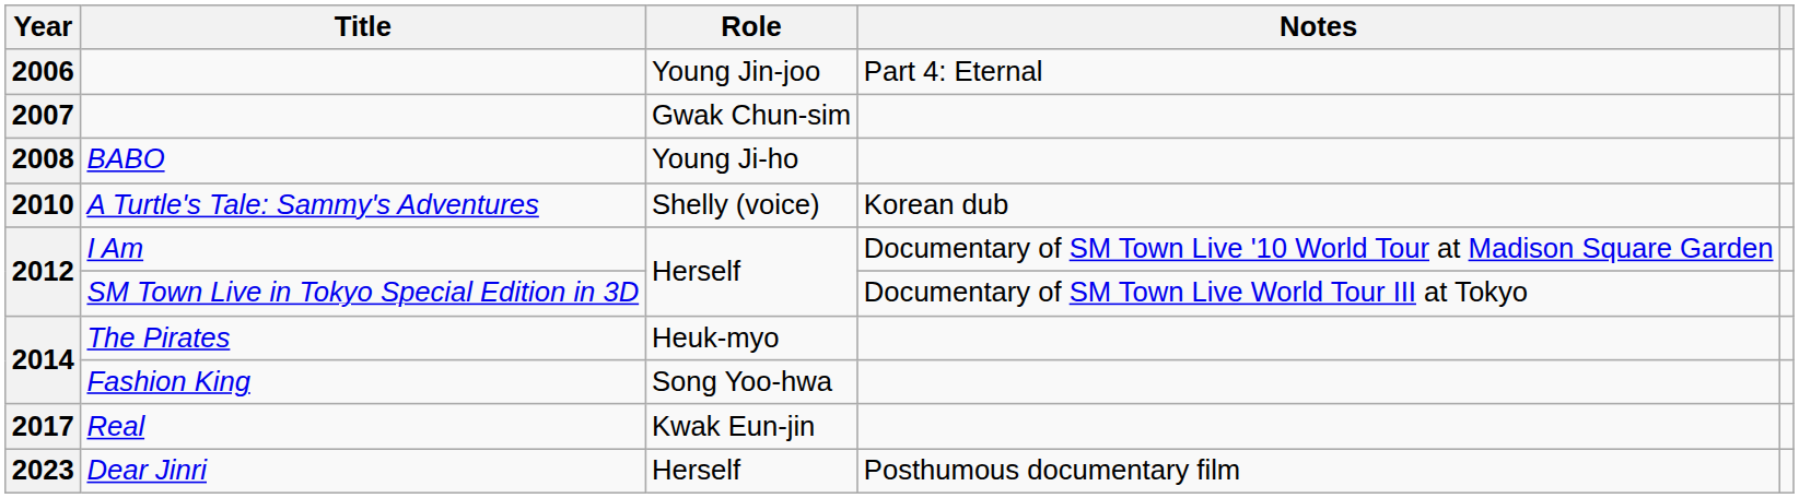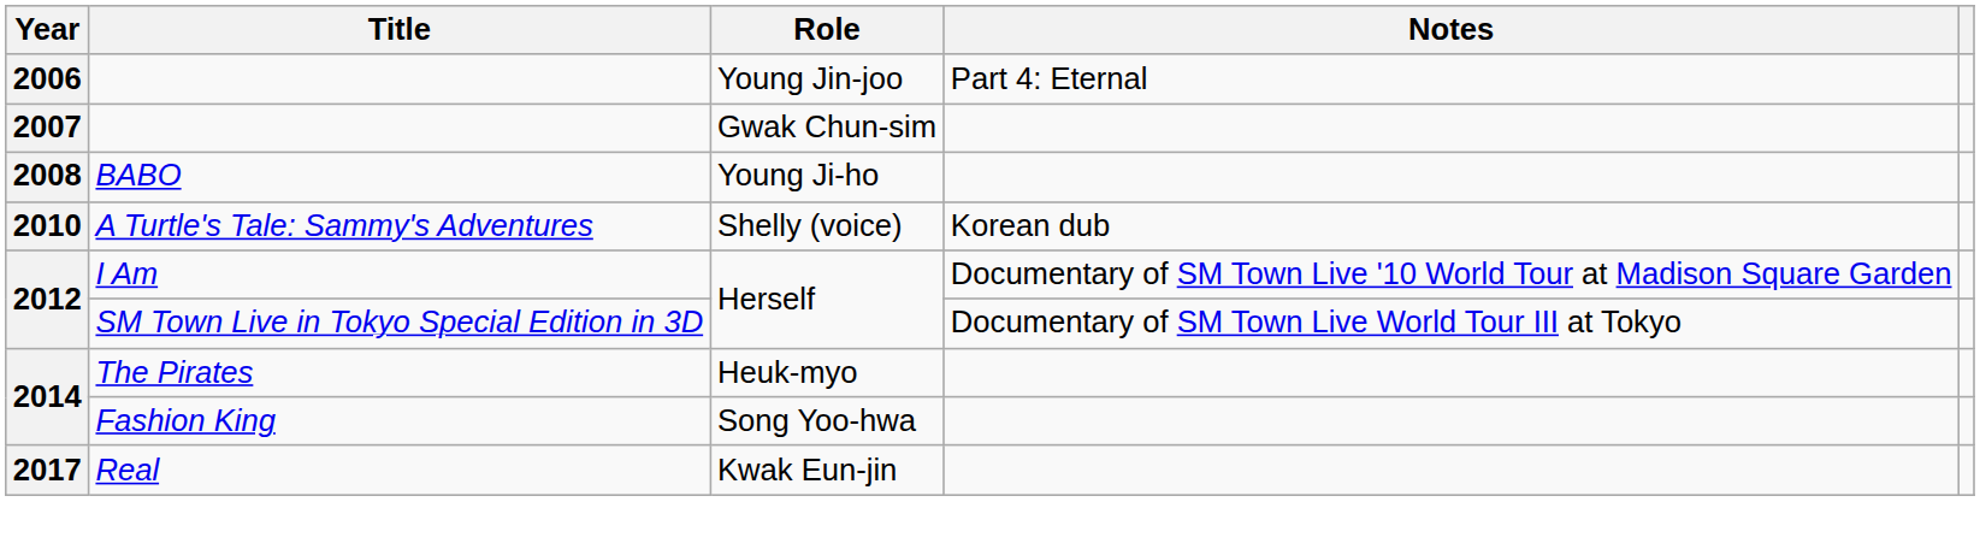- row: 2023 | Dear Jinri | Herself | Posthumous documentary film
